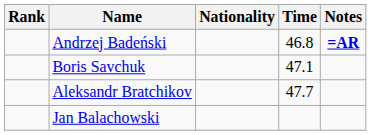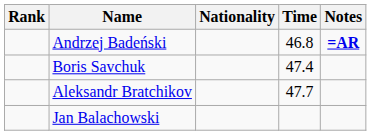Boris Savchuk | Time: 47.1 -> 47.4
